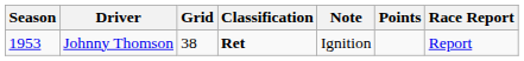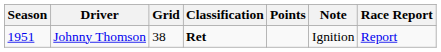columns swapped: Points <-> Note
Johnny Thomson | Season: 1953 -> 1951
